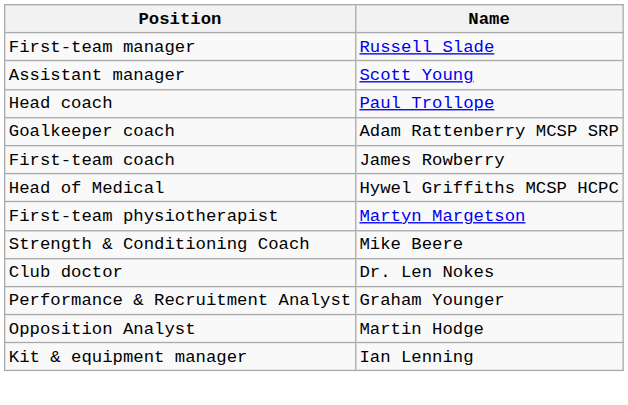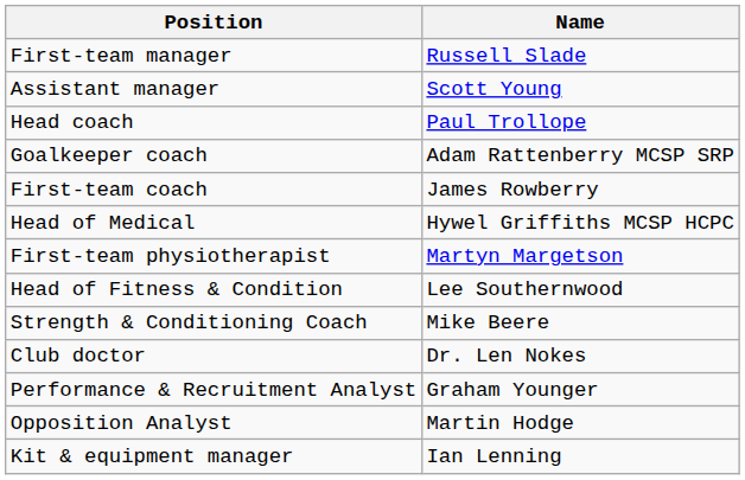+ row: Head of Fitness & Condition | Lee Southernwood
